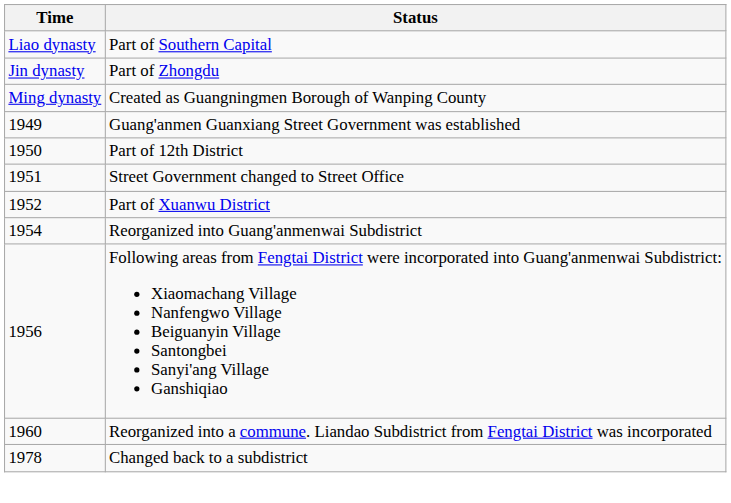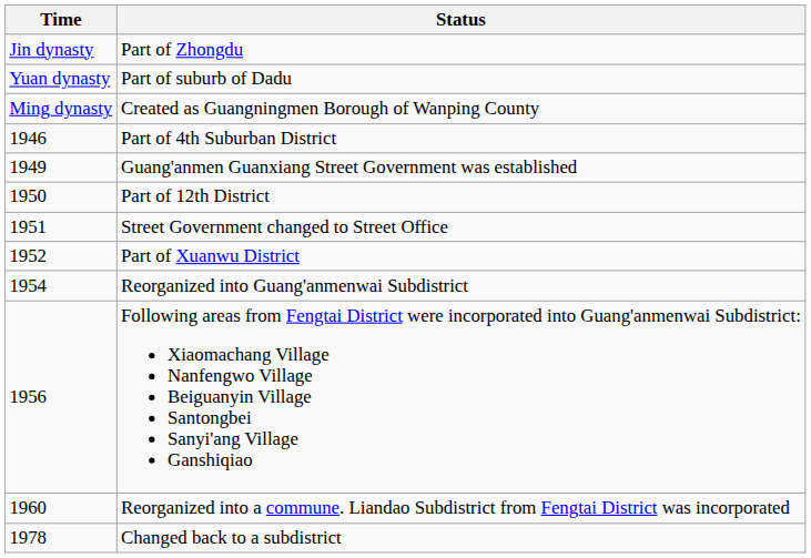- row: Liao dynasty | Part of Southern Capital
+ row: Yuan dynasty | Part of suburb of Dadu
+ row: 1946 | Part of 4th Suburban District
